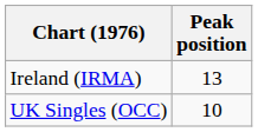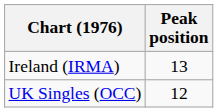UK Singles (OCC) | Peak position: 10 -> 12
